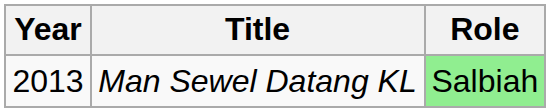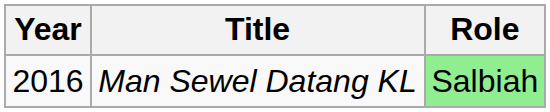Man Sewel Datang KL | Year: 2013 -> 2016
